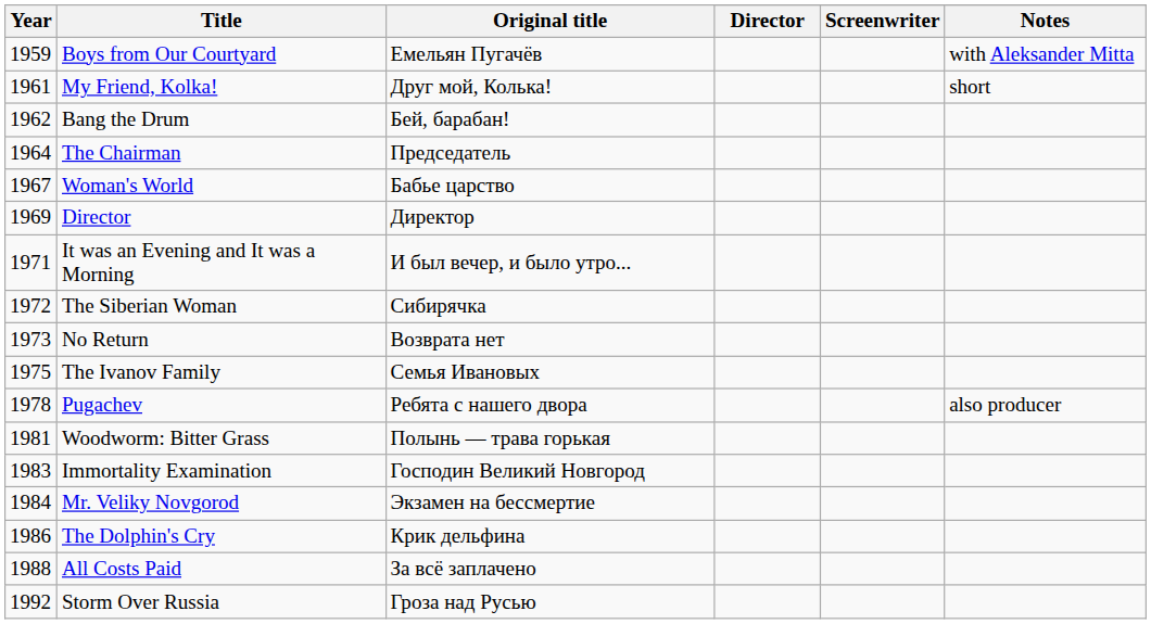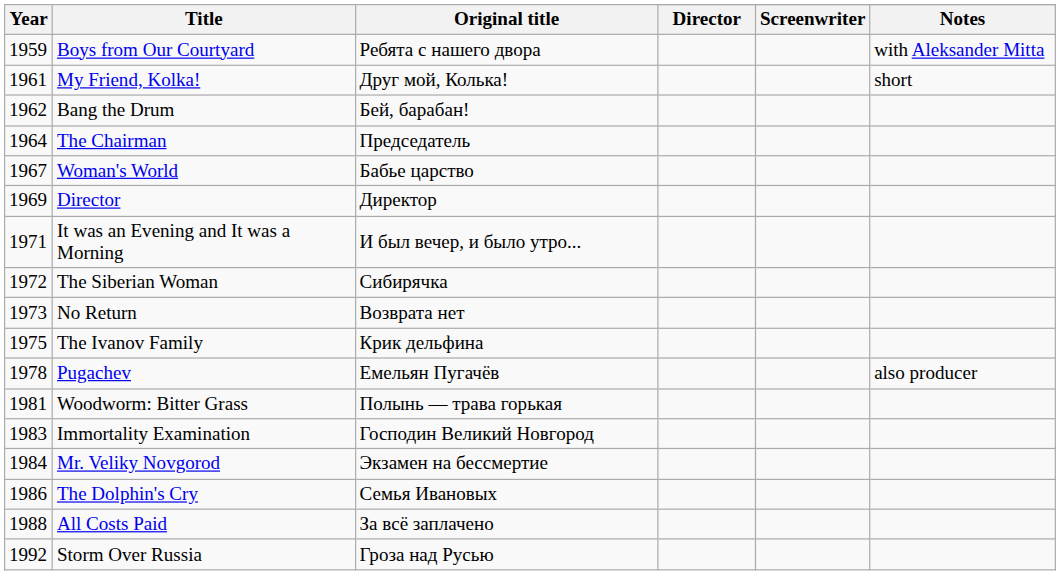Boys from Our Courtyard | Original title: Емельян Пугачёв -> Ребята с нашего двора
The Ivanov Family | Original title: Семья Ивановых -> Крик дельфина
Pugachev | Original title: Ребята с нашего двора -> Емельян Пугачёв
The Dolphin's Cry | Original title: Крик дельфина -> Семья Ивановых
